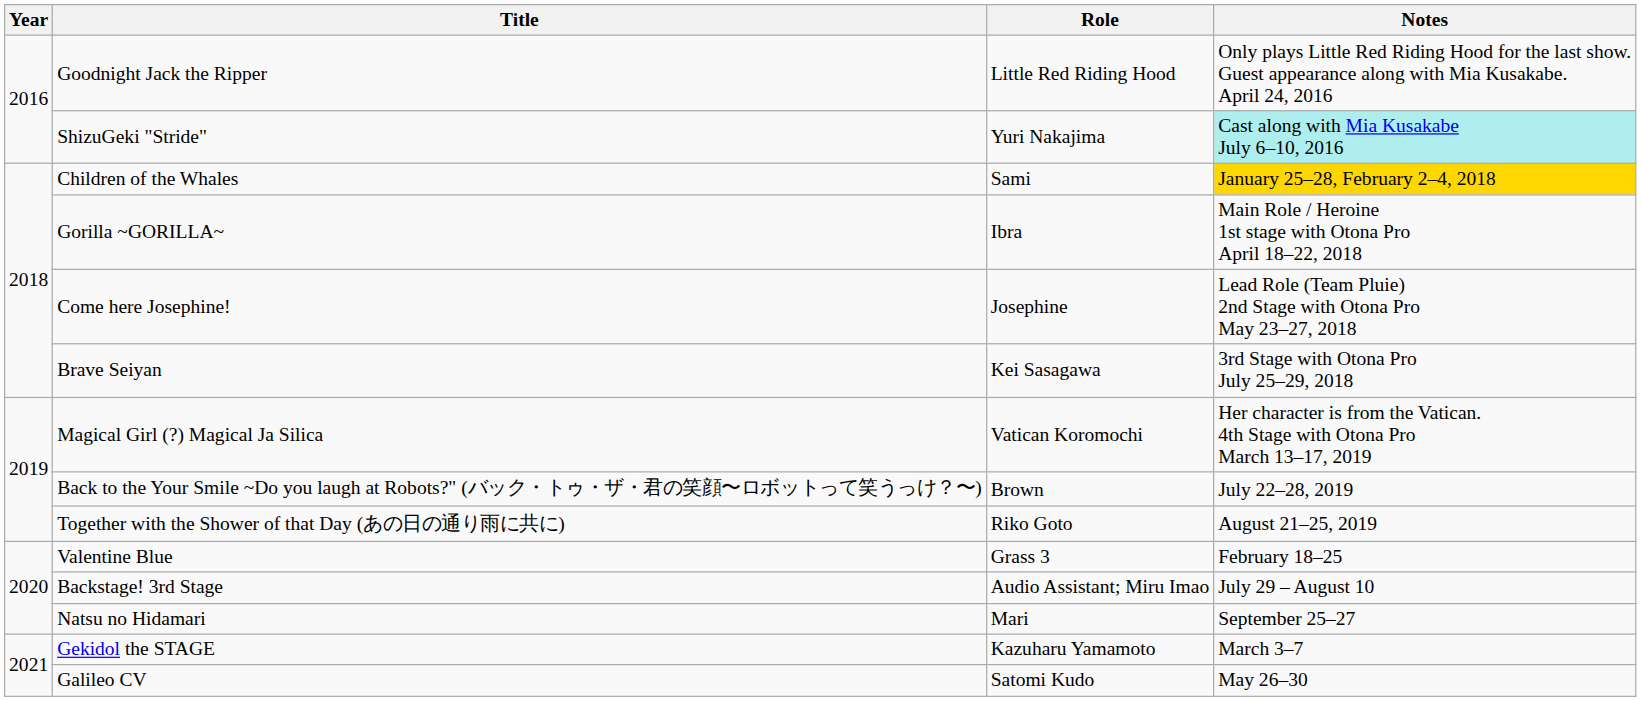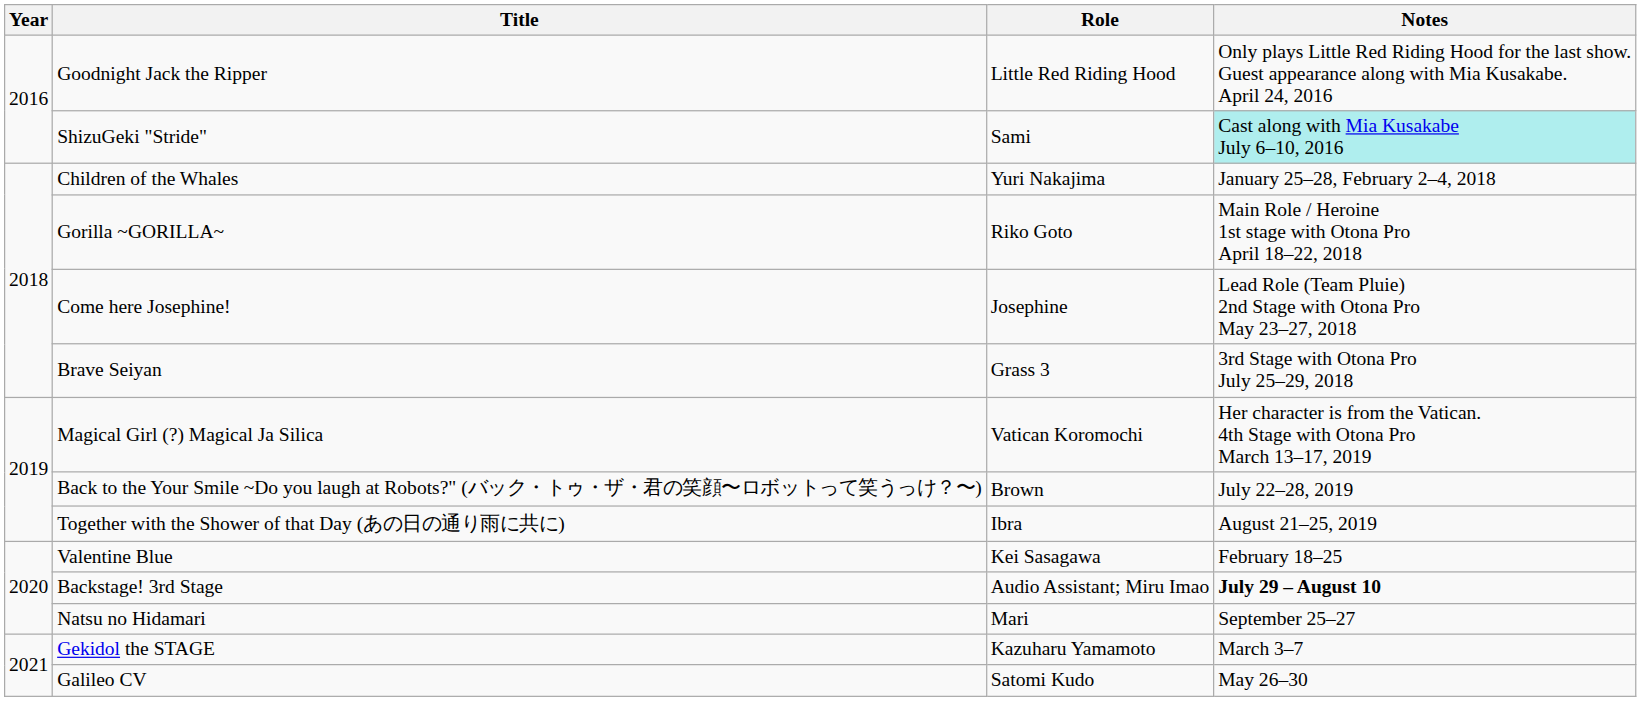ShizuGeki "Stride" | Role: Yuri Nakajima -> Sami
Children of the Whales | Role: Sami -> Yuri Nakajima
Children of the Whales | Notes: gold background -> no background
Gorilla ~GORILLA~ | Role: Ibra -> Riko Goto
Brave Seiyan | Role: Kei Sasagawa -> Grass 3
Together with the Shower of that Day (あの日の通り雨に共に) | Role: Riko Goto -> Ibra
Valentine Blue | Role: Grass 3 -> Kei Sasagawa
Backstage! 3rd Stage | Notes: normal -> bold
